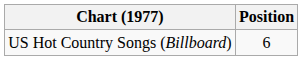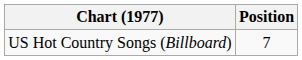US Hot Country Songs (Billboard) | Position: 6 -> 7
